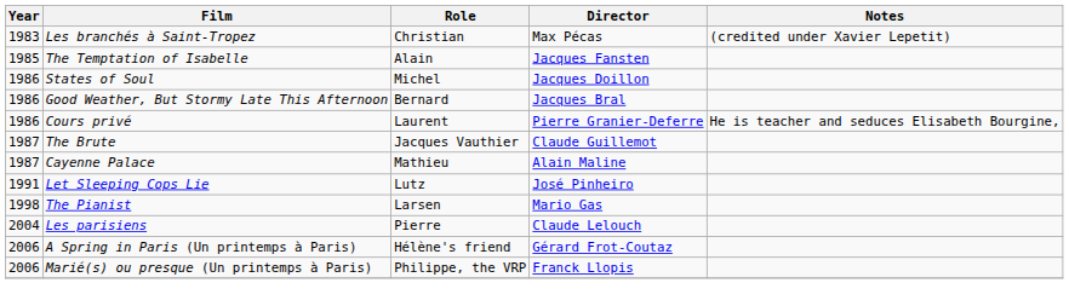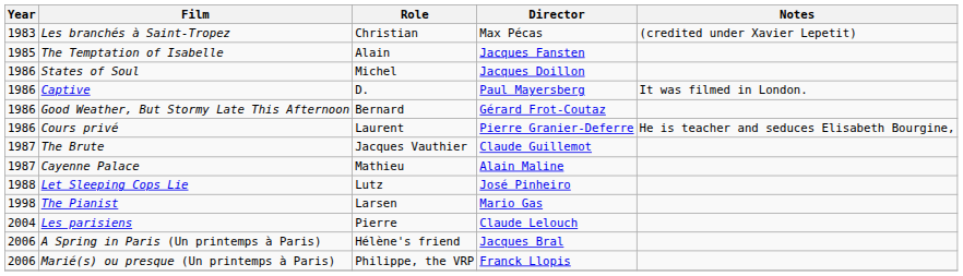+ row: 1986 | Captive | D. | Paul Mayersberg | It was filmed in London.
Good Weather, But Stormy Late This Afternoon | Director: Jacques Bral -> Gérard Frot-Coutaz
Let Sleeping Cops Lie | Year: 1991 -> 1988
A Spring in Paris (Un printemps à Paris) | Director: Gérard Frot-Coutaz -> Jacques Bral
